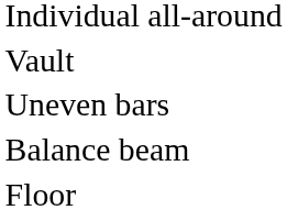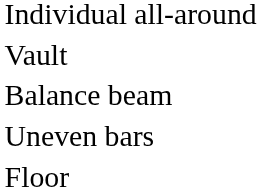rows swapped: Uneven bars <-> Balance beam
